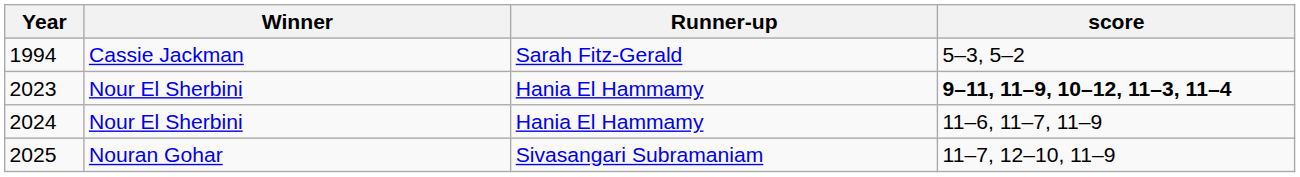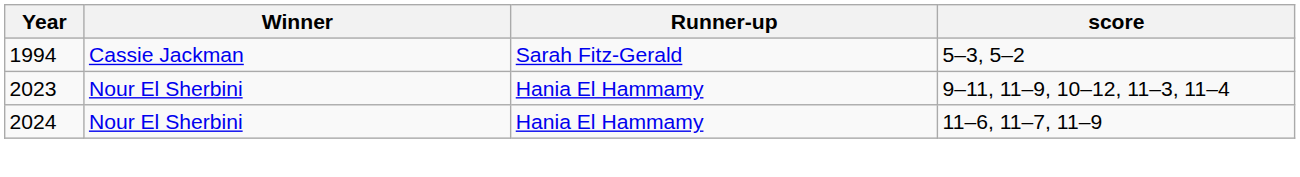2023 | score: bold -> normal
- row: 2025 | Nouran Gohar | Sivasangari Subramaniam | 11–7, 12–10, 11–9
